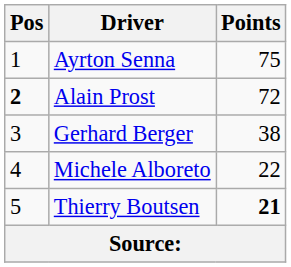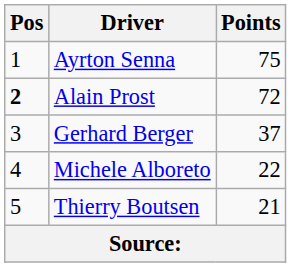Gerhard Berger | Points: 38 -> 37
Thierry Boutsen | Points: bold -> normal
